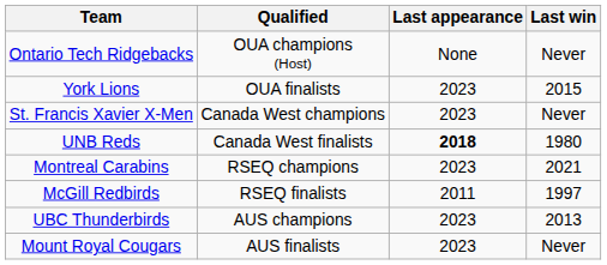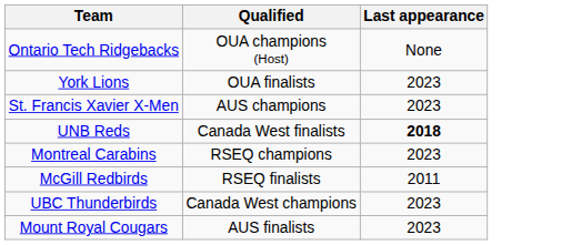- column: Last win | Never | 2015 | Never | 1980 | 2021 | 1997 | 2013 | Never
St. Francis Xavier X-Men | Qualified: Canada West champions -> AUS champions
UBC Thunderbirds | Qualified: AUS champions -> Canada West champions
